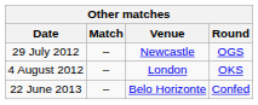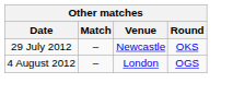29 July 2012 | Round: OGS -> OKS
4 August 2012 | Round: OKS -> OGS
- row: 22 June 2013 | – | Belo Horizonte | Confed
